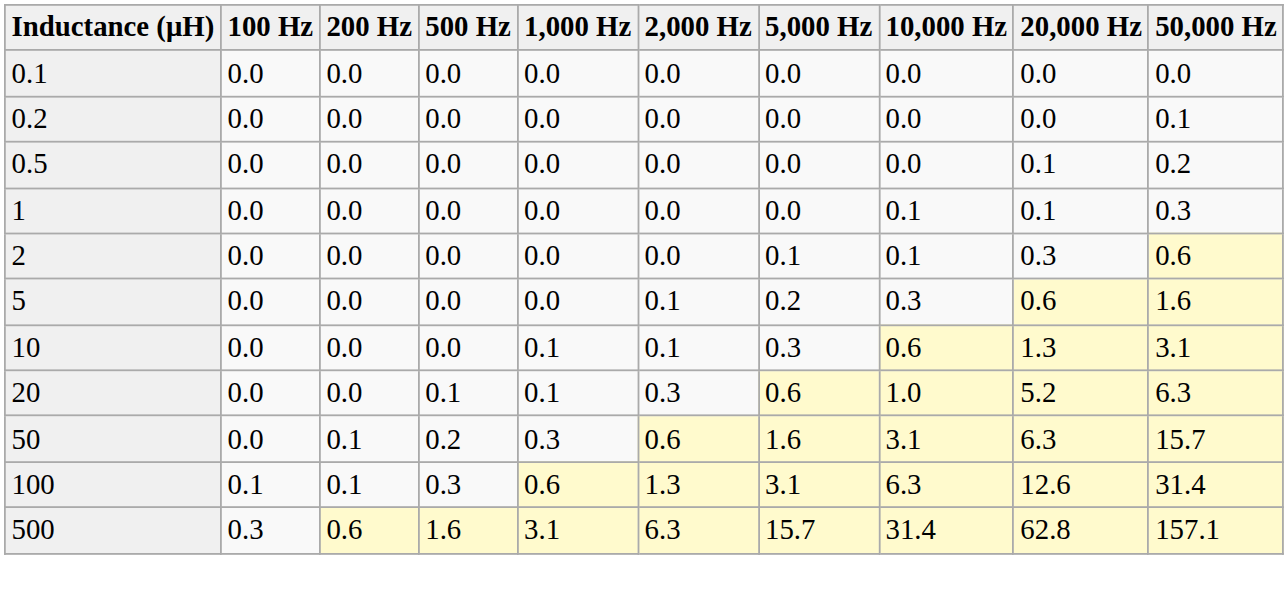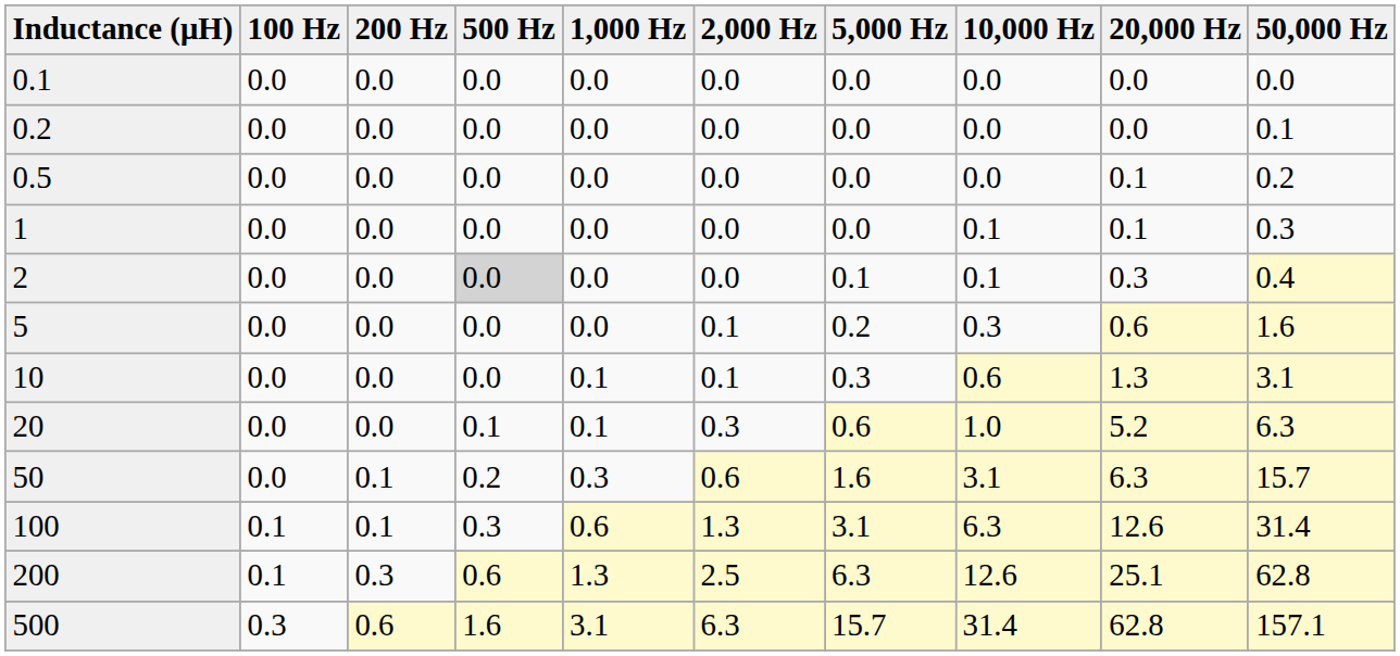2 | 500 Hz: no background -> lightgrey background
2 | 50,000 Hz: 0.6 -> 0.4
+ row: 200 | 0.1 | 0.3 | 0.6 | 1.3 | 2.5 | 6.3 | 12.6 | 25.1 | 62.8
